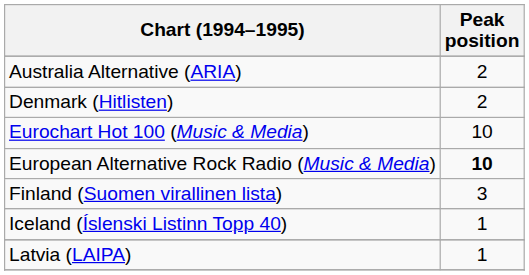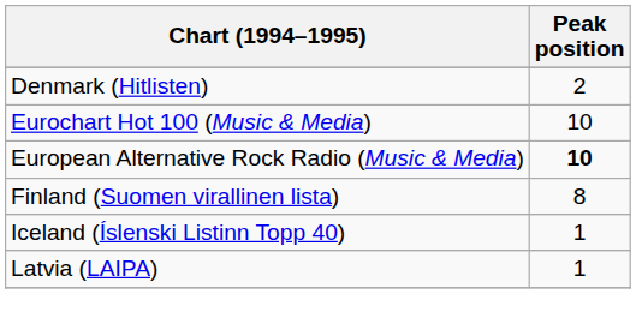- row: Australia Alternative (ARIA) | 2
Finland (Suomen virallinen lista) | Peak position: 3 -> 8
